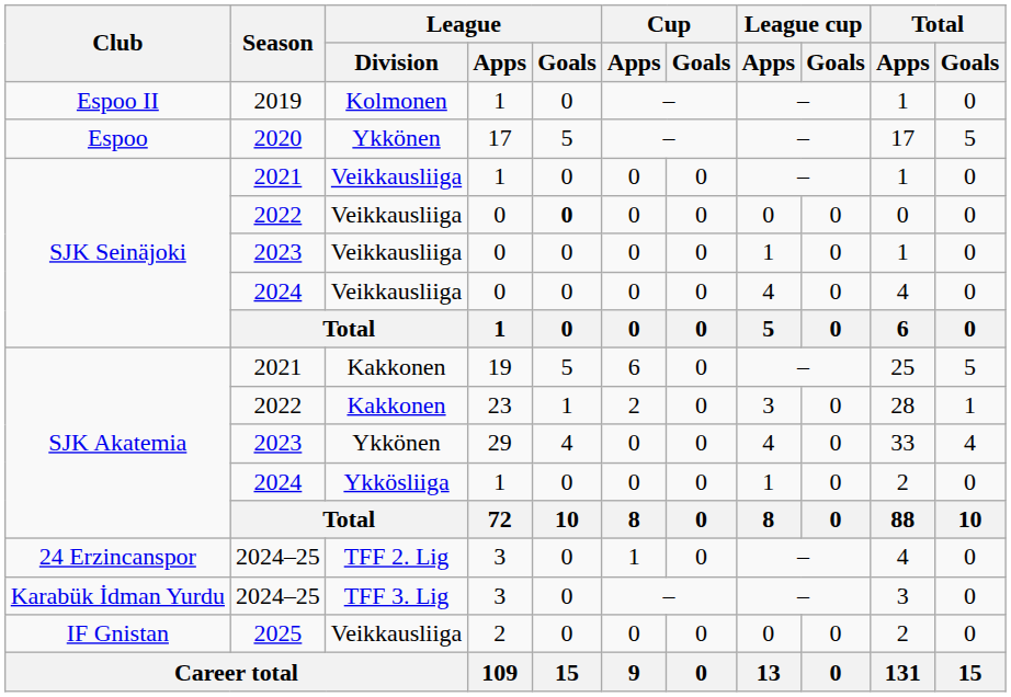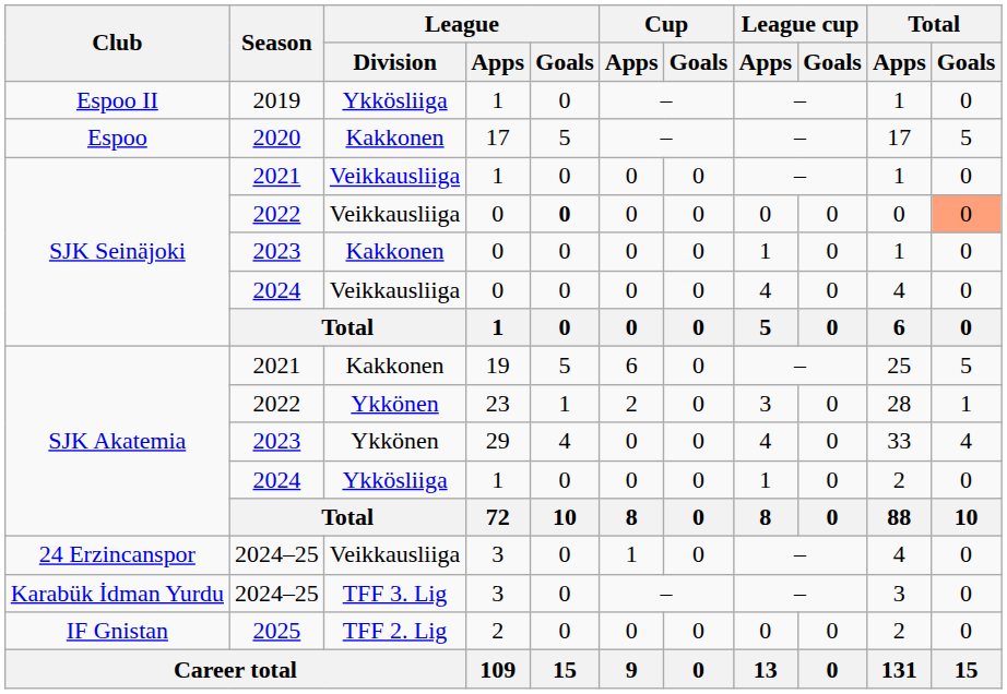2019 | League / Division: Kolmonen -> Ykkösliiga
2020 | League / Division: Ykkönen -> Kakkonen
SJK Seinäjoki / 2022 | Total / Goals: no background -> lightsalmon background
SJK Seinäjoki / 2023 | League / Division: Veikkausliiga -> Kakkonen
SJK Akatemia / 2022 | League / Division: Kakkonen -> Ykkönen
24 Erzincanspor / 2024–25 | League / Division: TFF 2. Lig -> Veikkausliiga
2025 | League / Division: Veikkausliiga -> TFF 2. Lig
